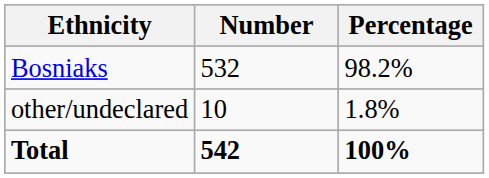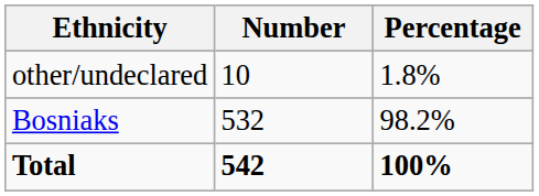rows swapped: Bosniaks <-> other/undeclared
